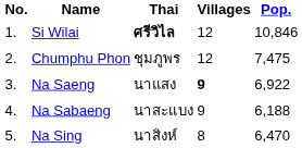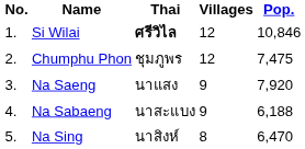Na Saeng | Villages: bold -> normal
Na Saeng | Pop.: 6,922 -> 7,920
